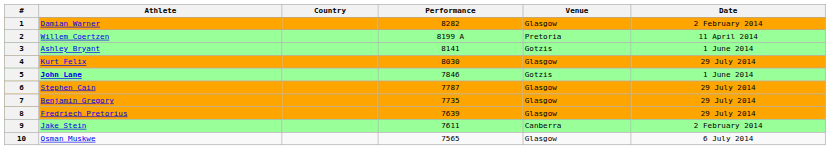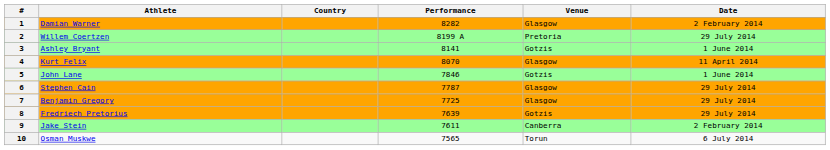2 | Date: 11 April 2014 -> 29 July 2014
4 | Performance: 8030 -> 8070
4 | Date: 29 July 2014 -> 11 April 2014
5 | Athlete: bold -> normal
7 | Performance: 7735 -> 7725
8 | Venue: Glasgow -> Gotzis
10 | Venue: Glasgow -> Torun
